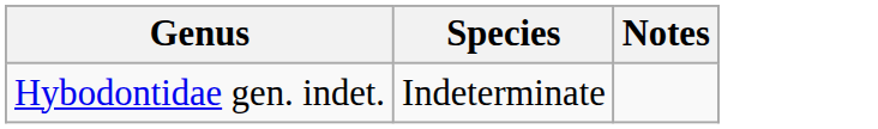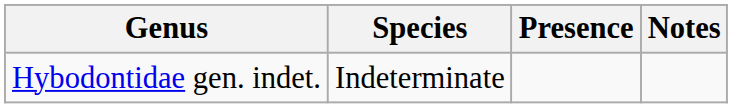+ column: Presence
